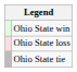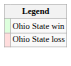- row: Ohio State tie
